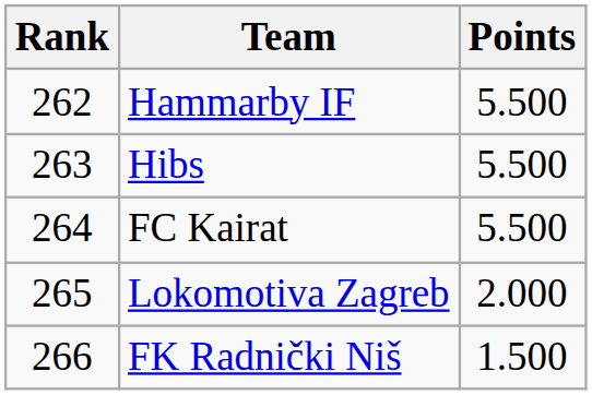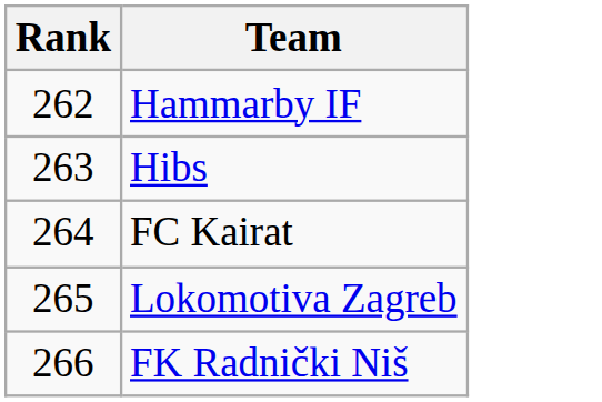- column: Points | 5.500 | 5.500 | 5.500 | 2.000 | 1.500
